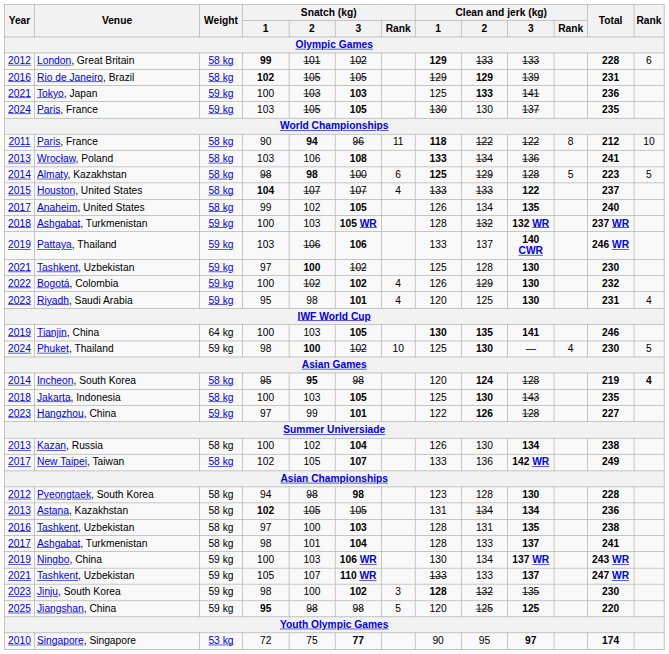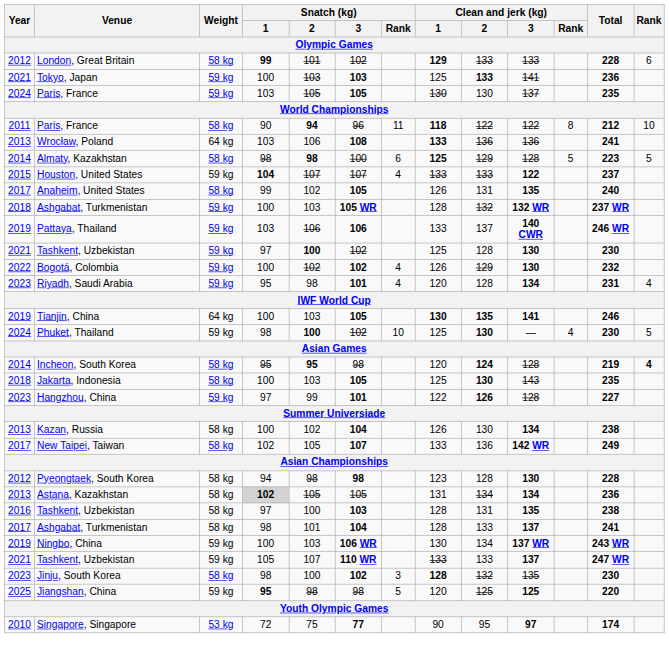- row: 2016 | Rio de Janeiro, Brazil | 58 kg | 102 | 105 | 105 | 129 | 129 | 139 | 231
Wrocław, Poland | Weight: 58 kg -> 64 kg
Wrocław, Poland | Clean and jerk (kg) / 2: 134 -> 136
Houston, United States | Weight: 58 kg -> 59 kg
Anaheim, United States | Clean and jerk (kg) / 2: 134 -> 131
Riyadh, Saudi Arabia | Clean and jerk (kg) / 2: 125 -> 128
Riyadh, Saudi Arabia | Clean and jerk (kg) / 3: 130 -> 134
Astana, Kazakhstan | Snatch (kg) / 1: no background -> lightgrey background
Jinju, South Korea | Weight: 59 kg -> 58 kg
